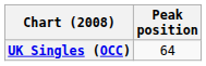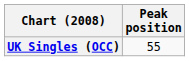UK Singles (OCC) | Peak position: 64 -> 55
